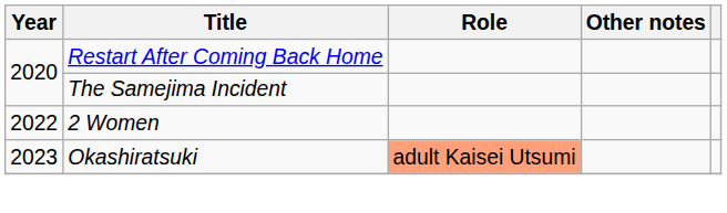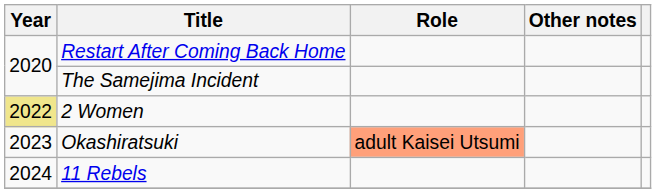2 Women | Year: no background -> khaki background
+ row: 2024 | 11 Rebels
